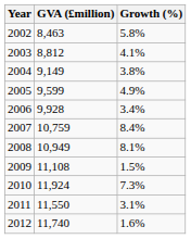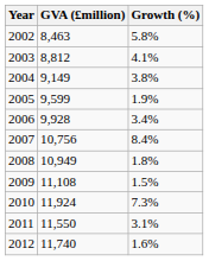2005 | Growth (%): 4.9% -> 1.9%
2007 | GVA (£million): 10,759 -> 10,756
2008 | Growth (%): 8.1% -> 1.8%
